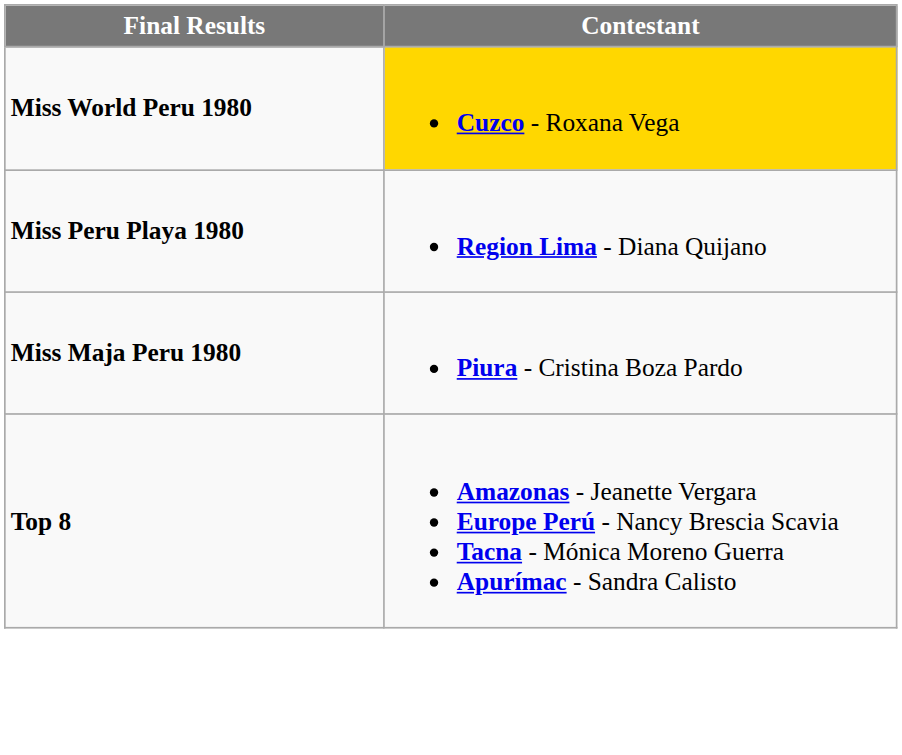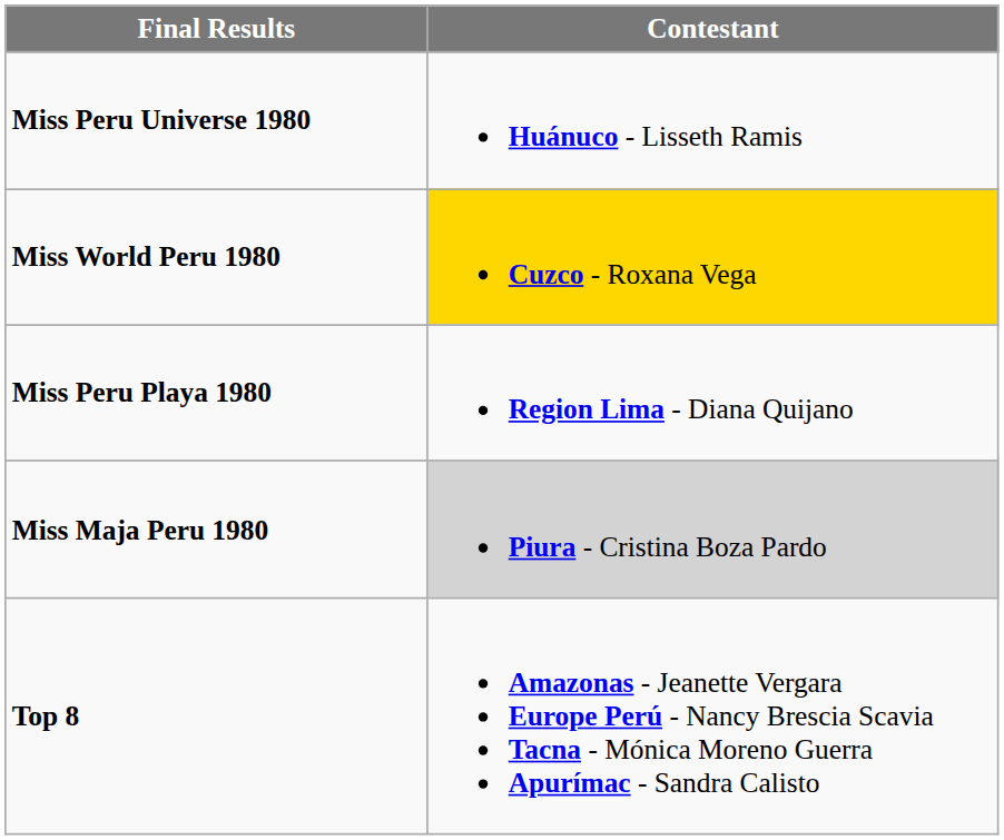+ row: Miss Peru Universe 1980 | Huánuco - Lisseth Ramis
Miss Maja Peru 1980 | Contestant: no background -> lightgrey background
